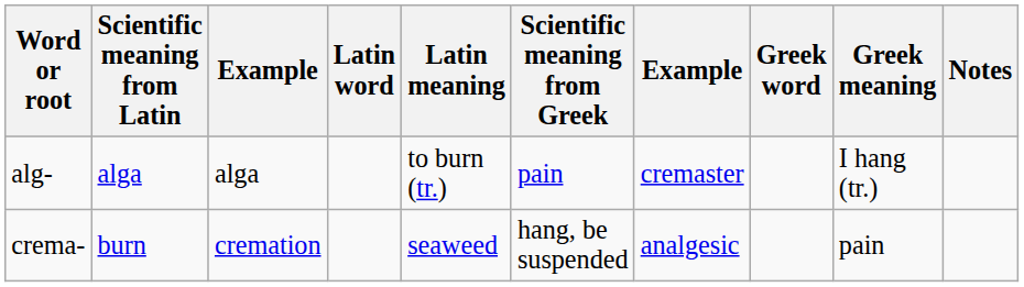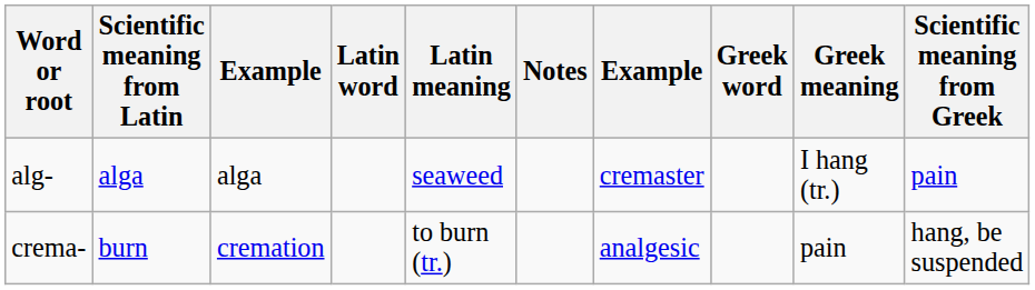columns swapped: Scientific meaning from Greek <-> Notes
alg- | Latin meaning: to burn (tr.) -> seaweed
crema- | Latin meaning: seaweed -> to burn (tr.)
